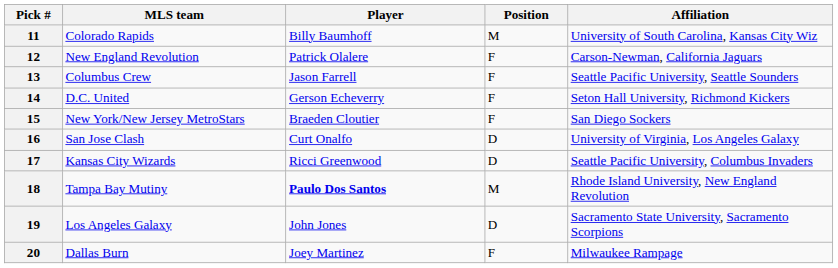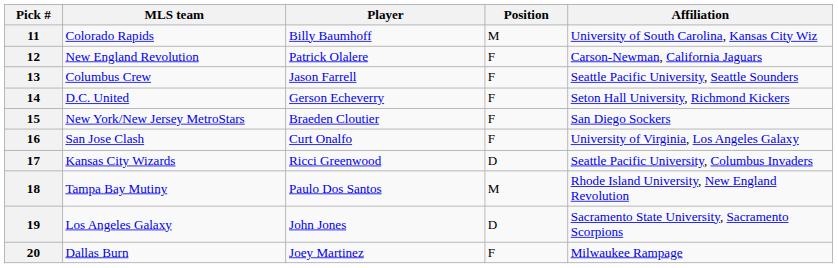16 | Position: D -> F
18 | Player: bold -> normal
